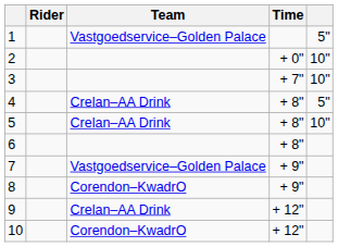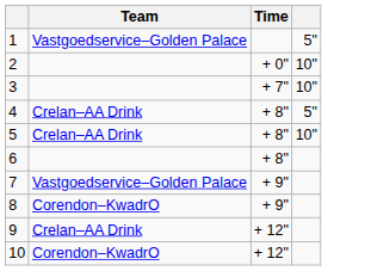- column: Rider
